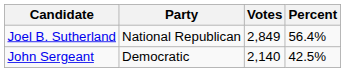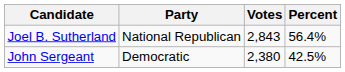Joel B. Sutherland | Votes: 2,849 -> 2,843
John Sergeant | Votes: 2,140 -> 2,380
